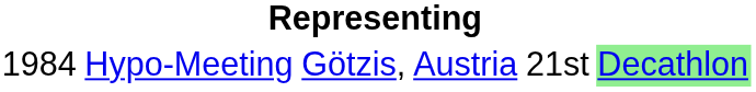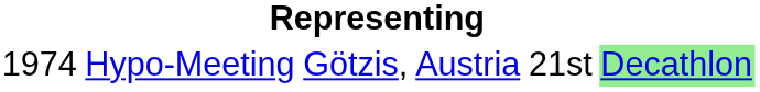Hypo-Meeting | column 1: 1984 -> 1974
